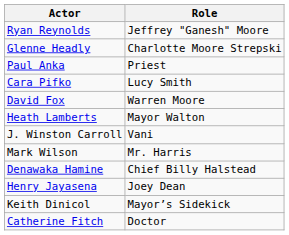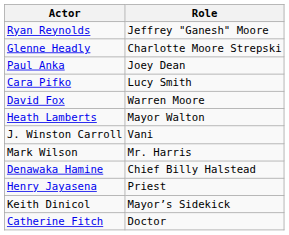Paul Anka | Role: Priest -> Joey Dean
Henry Jayasena | Role: Joey Dean -> Priest
